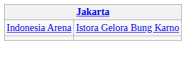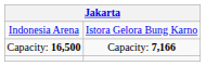+ row: Capacity: 16,500 | Capacity: 7,166
